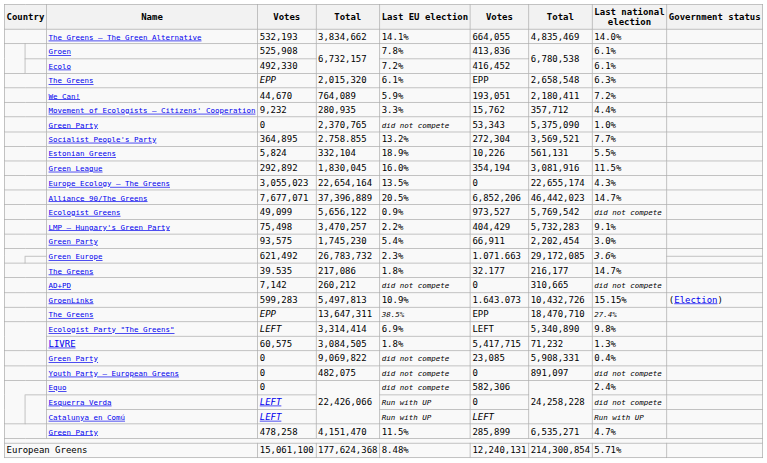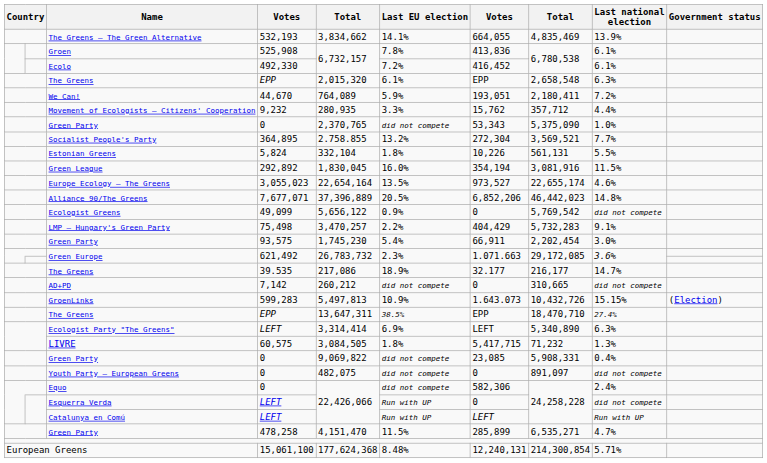The Greens – The Green Alternative | Last national election: 14.0% -> 13.9%
Estonian Greens | Last EU election: 18.9% -> 1.8%
Europe Ecology – The Greens | column 7: 0 -> 973,527
Europe Ecology – The Greens | Last national election: 4.3% -> 4.6%
Alliance 90/The Greens | Last national election: 14.7% -> 14.8%
Ecologist Greens | column 7: 973,527 -> 0
The Greens / 39.535 | Last EU election: 1.8% -> 18.9%
Ecologist Party "The Greens" | Last national election: 9.8% -> 6.3%
